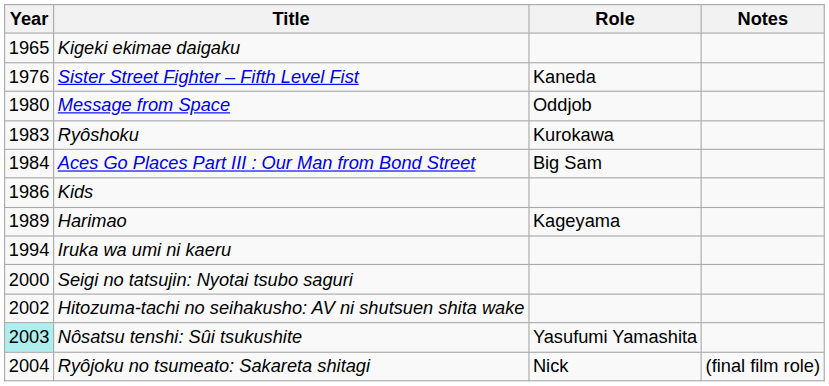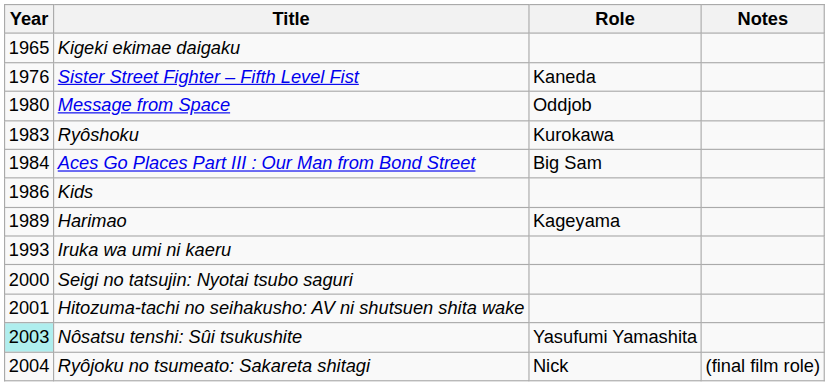Iruka wa umi ni kaeru | Year: 1994 -> 1993
Hitozuma-tachi no seihakusho: AV ni shutsuen shita wake | Year: 2002 -> 2001
